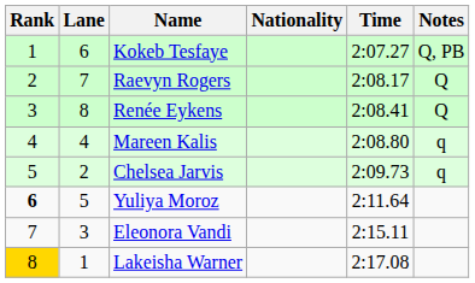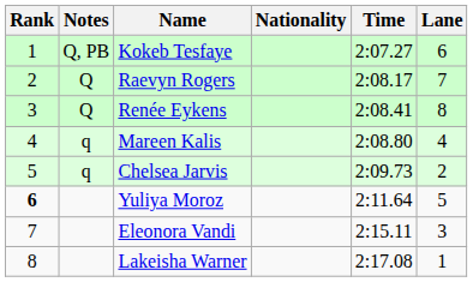columns swapped: Lane <-> Notes
Lakeisha Warner | Rank: gold background -> no background
